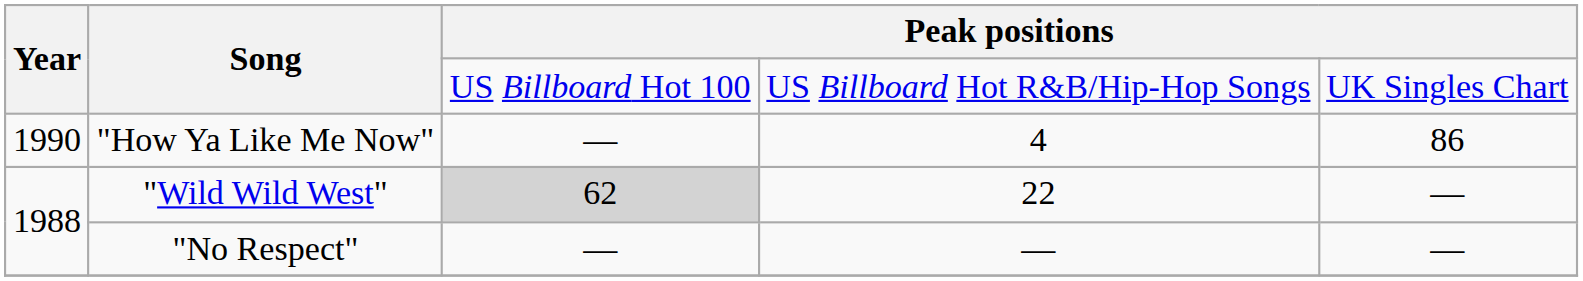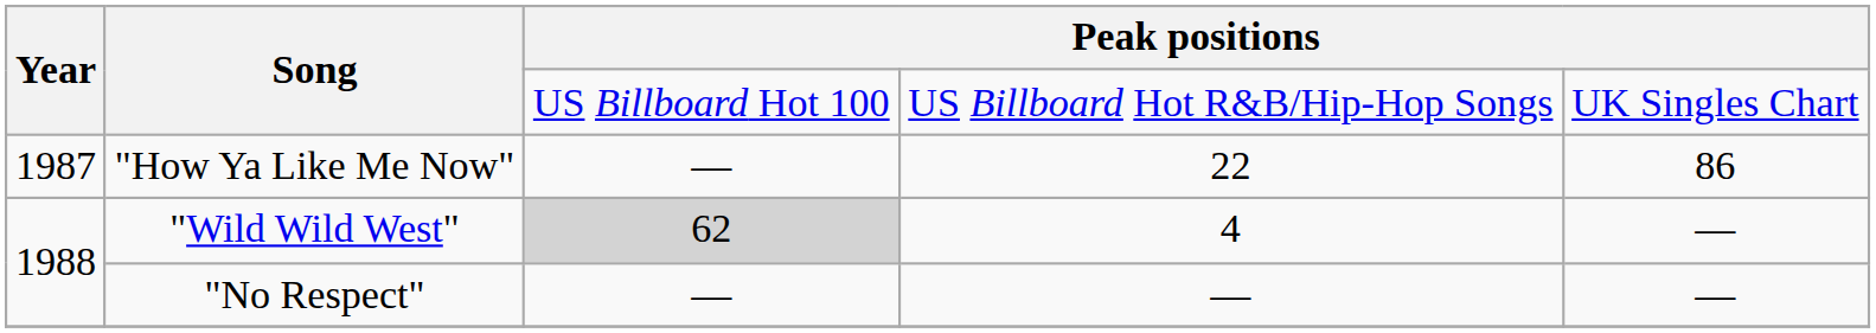"How Ya Like Me Now" | Year: 1990 -> 1987
"How Ya Like Me Now" | column 4: 4 -> 22
"Wild Wild West" | column 4: 22 -> 4
